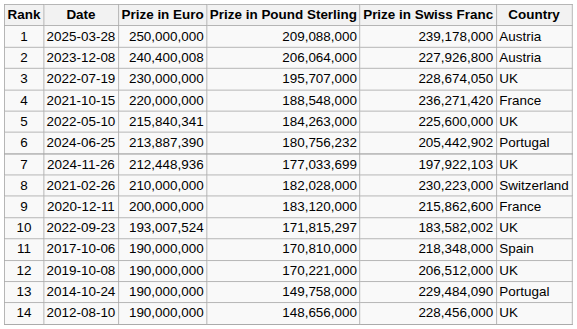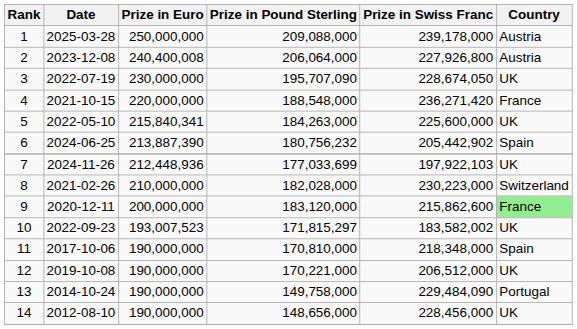3 | Prize in Pound Sterling: 195,707,000 -> 195,707,090
6 | Country: Portugal -> Spain
9 | Country: no background -> lightgreen background
10 | Prize in Euro: 193,007,524 -> 193,007,523
